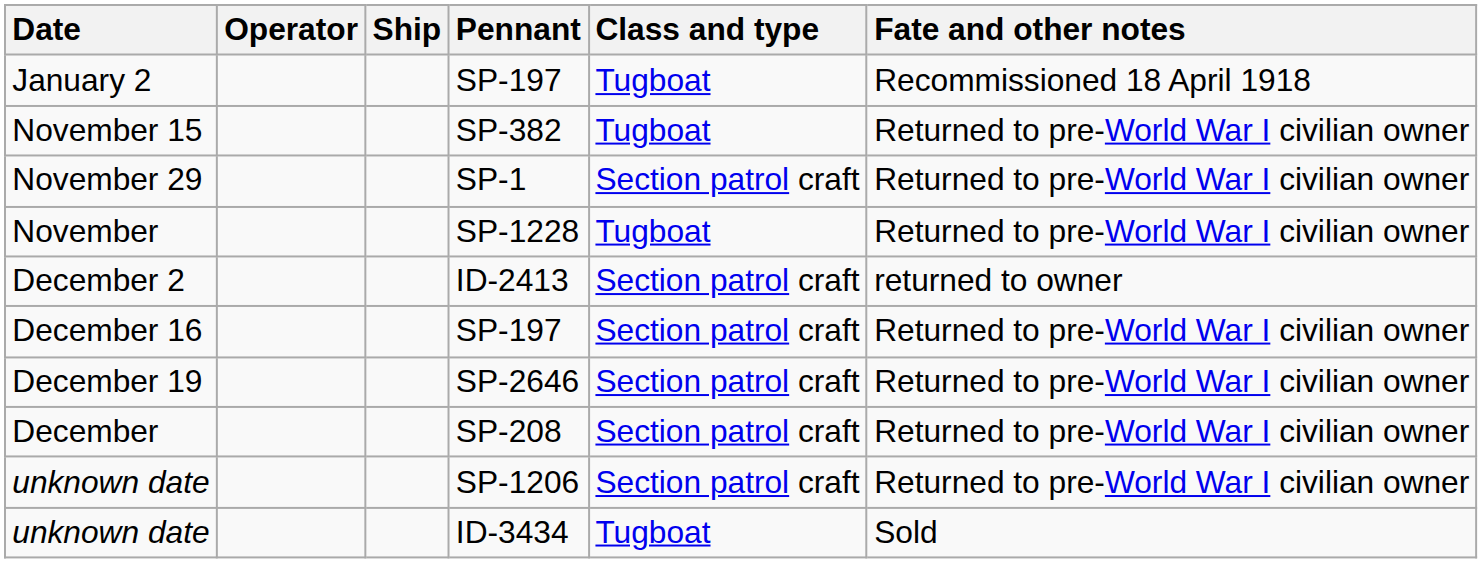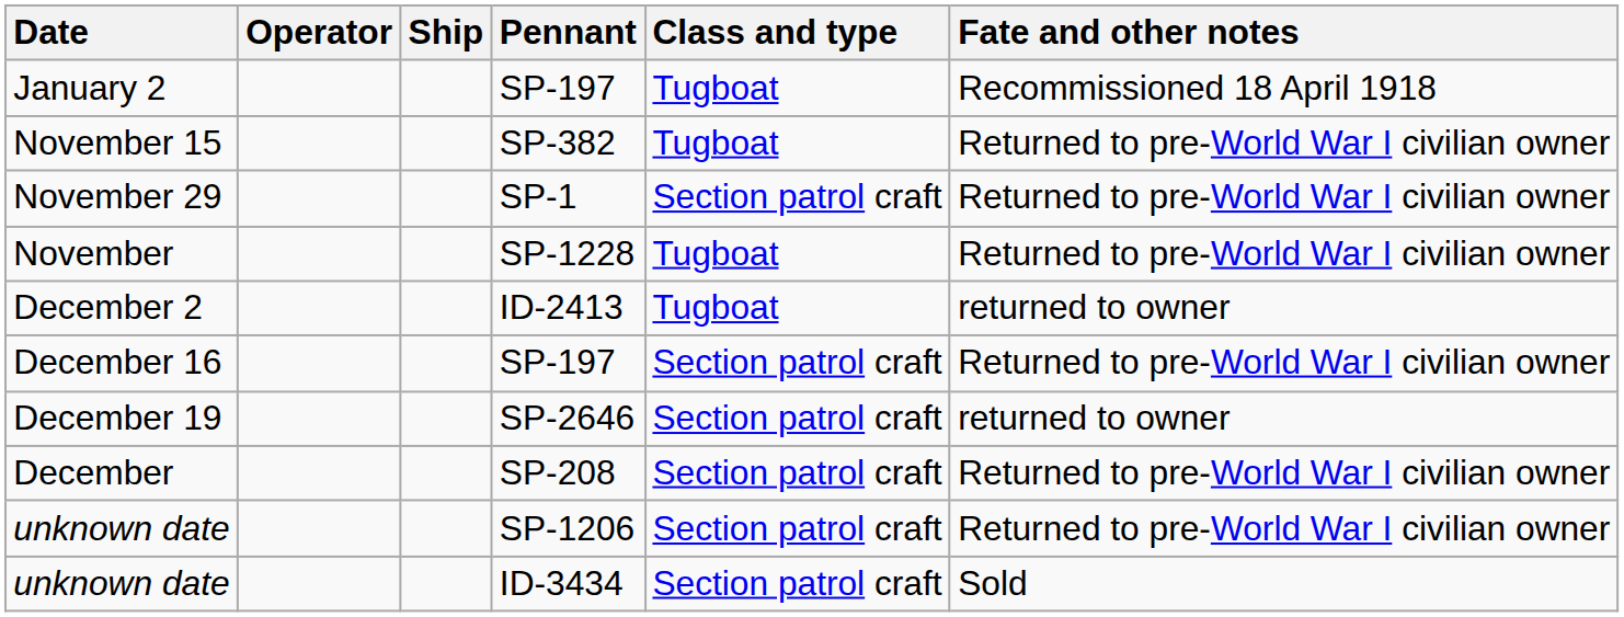December 2 | Class and type: Section patrol craft -> Tugboat
December 19 | Fate and other notes: Returned to pre-World War I civilian owner -> returned to owner
unknown date / ID-3434 | Class and type: Tugboat -> Section patrol craft
